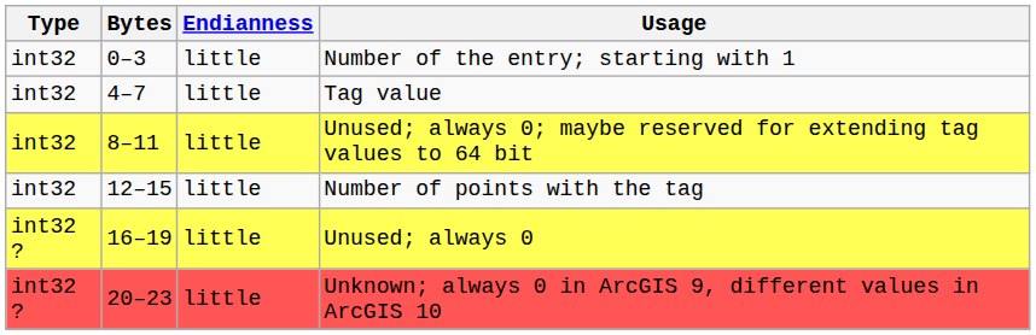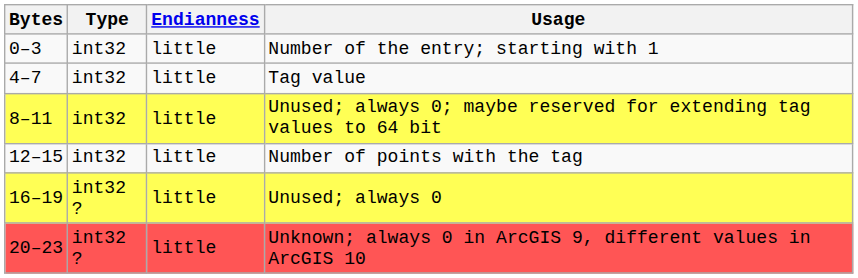columns swapped: Bytes <-> Type
